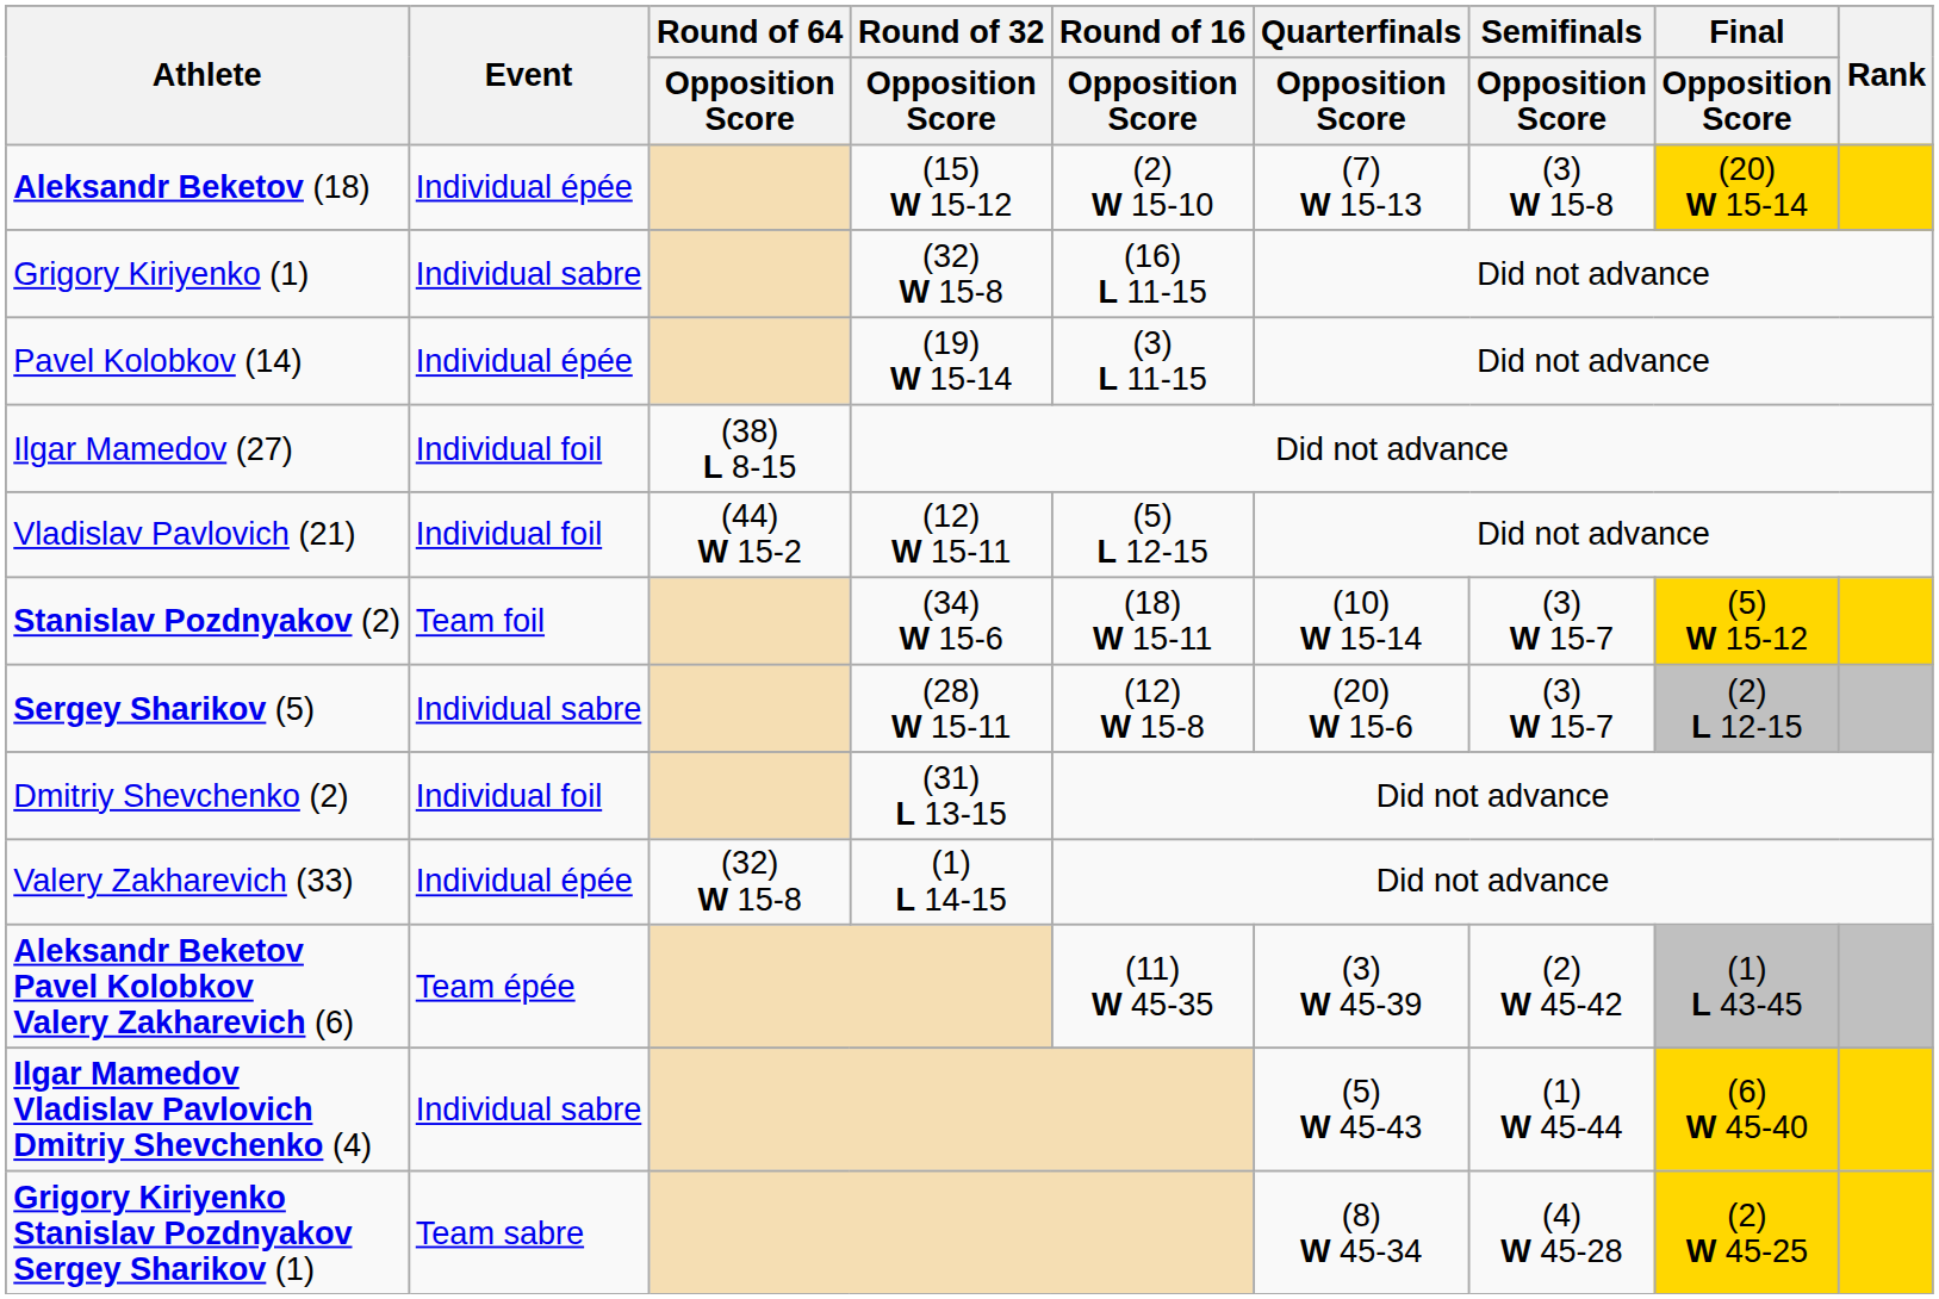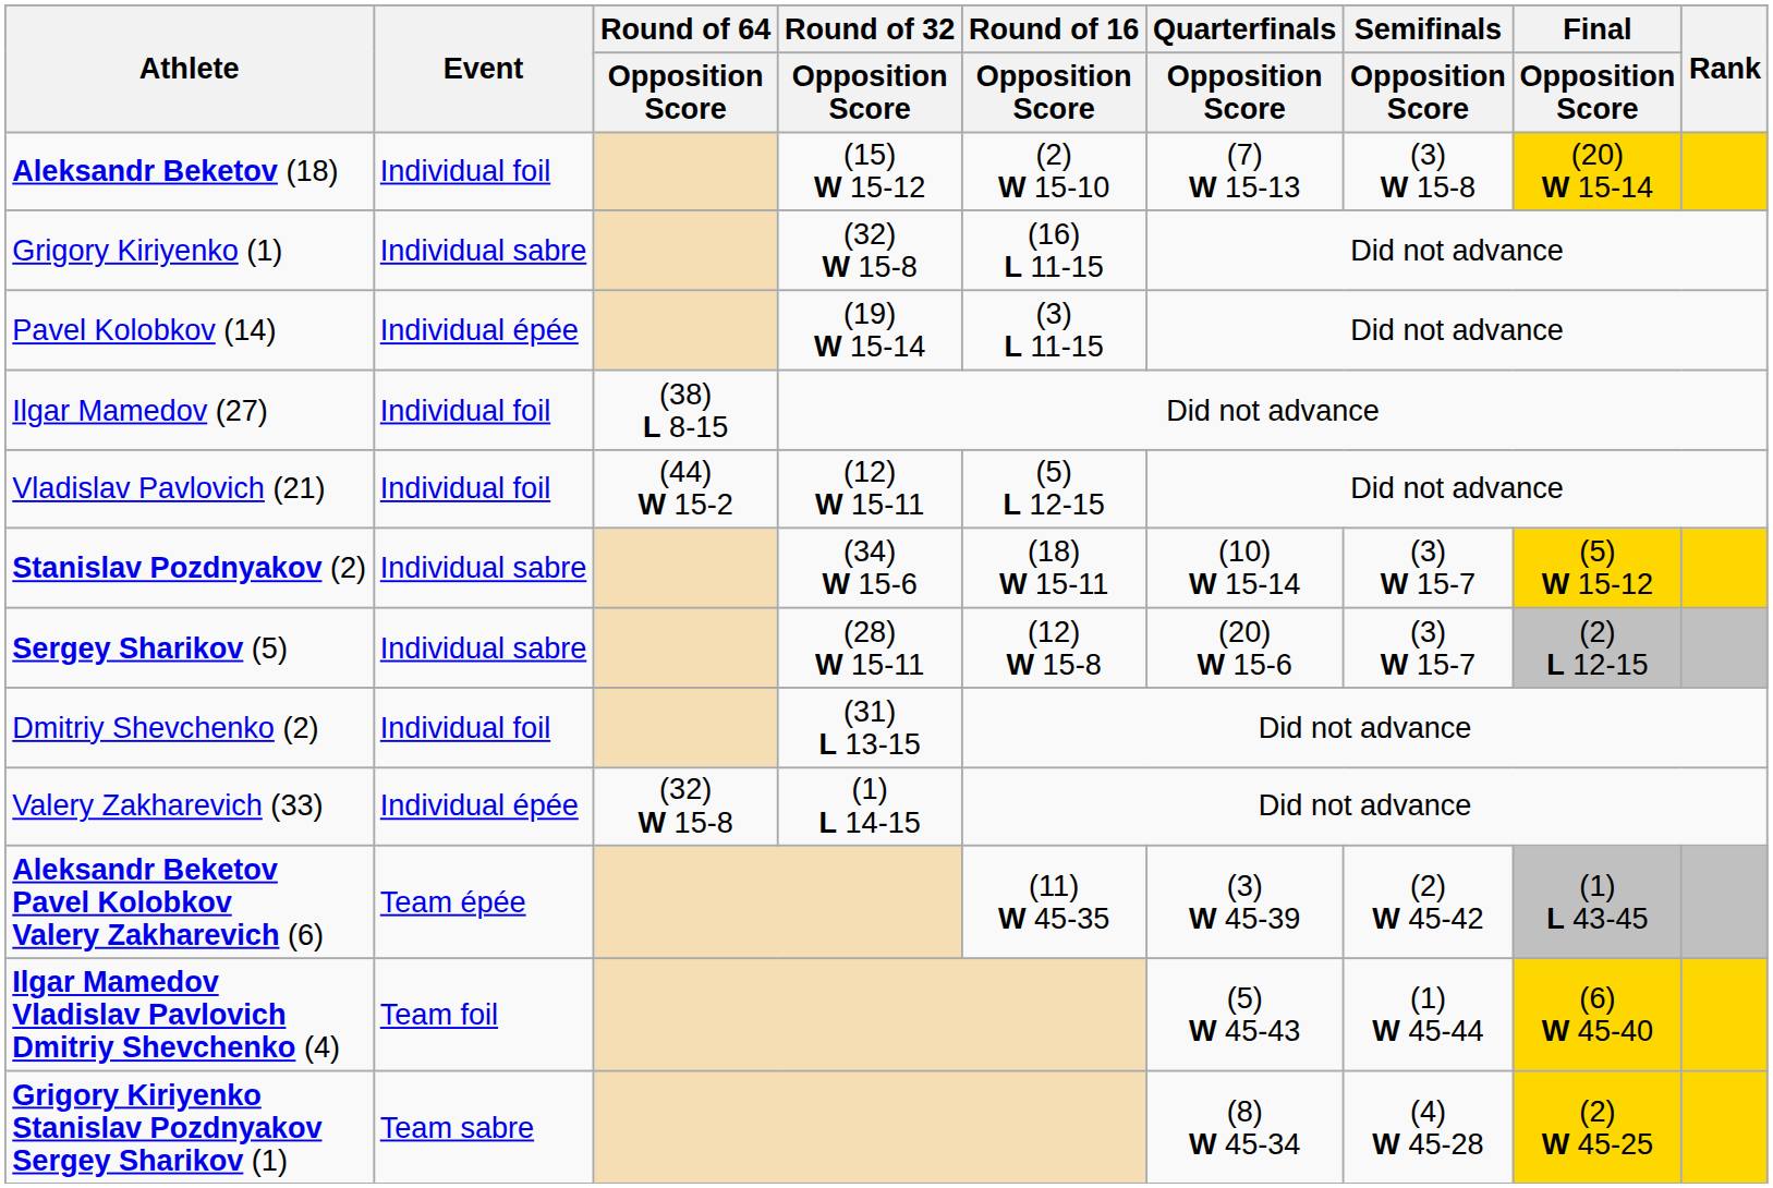Aleksandr Beketov (18) | Event: Individual épée -> Individual foil
Stanislav Pozdnyakov (2) | Event: Team foil -> Individual sabre
Ilgar Mamedov Vladislav Pavlovich Dmitriy Shevchenko (4) | Event: Individual sabre -> Team foil
